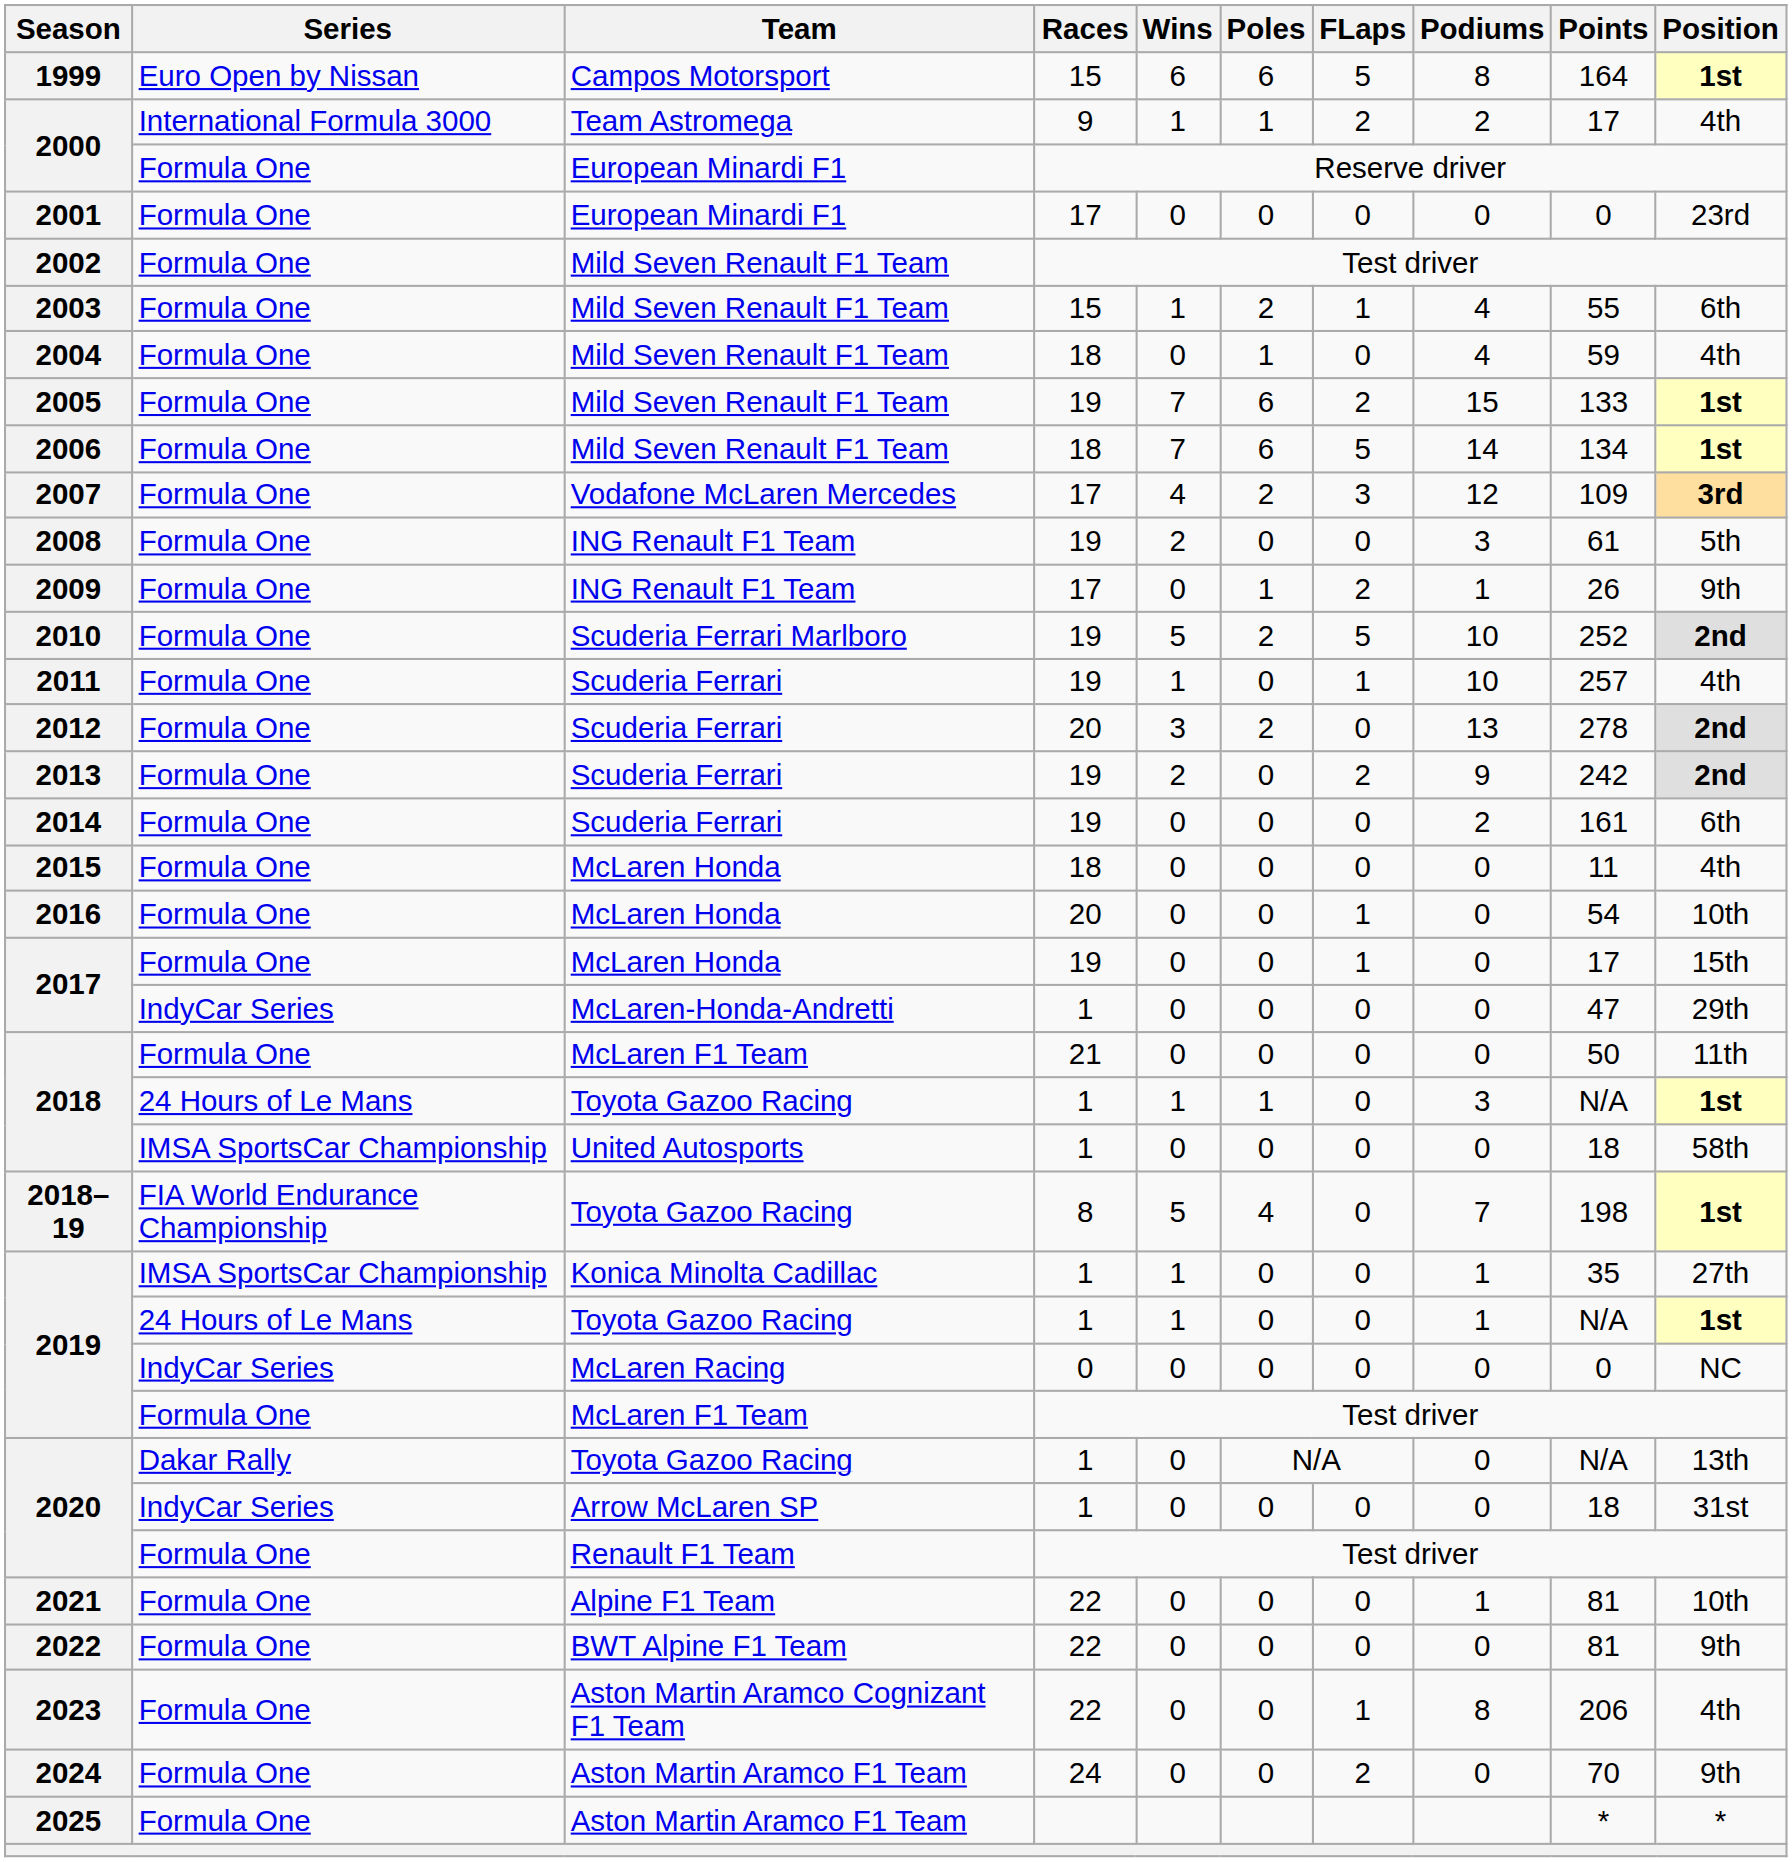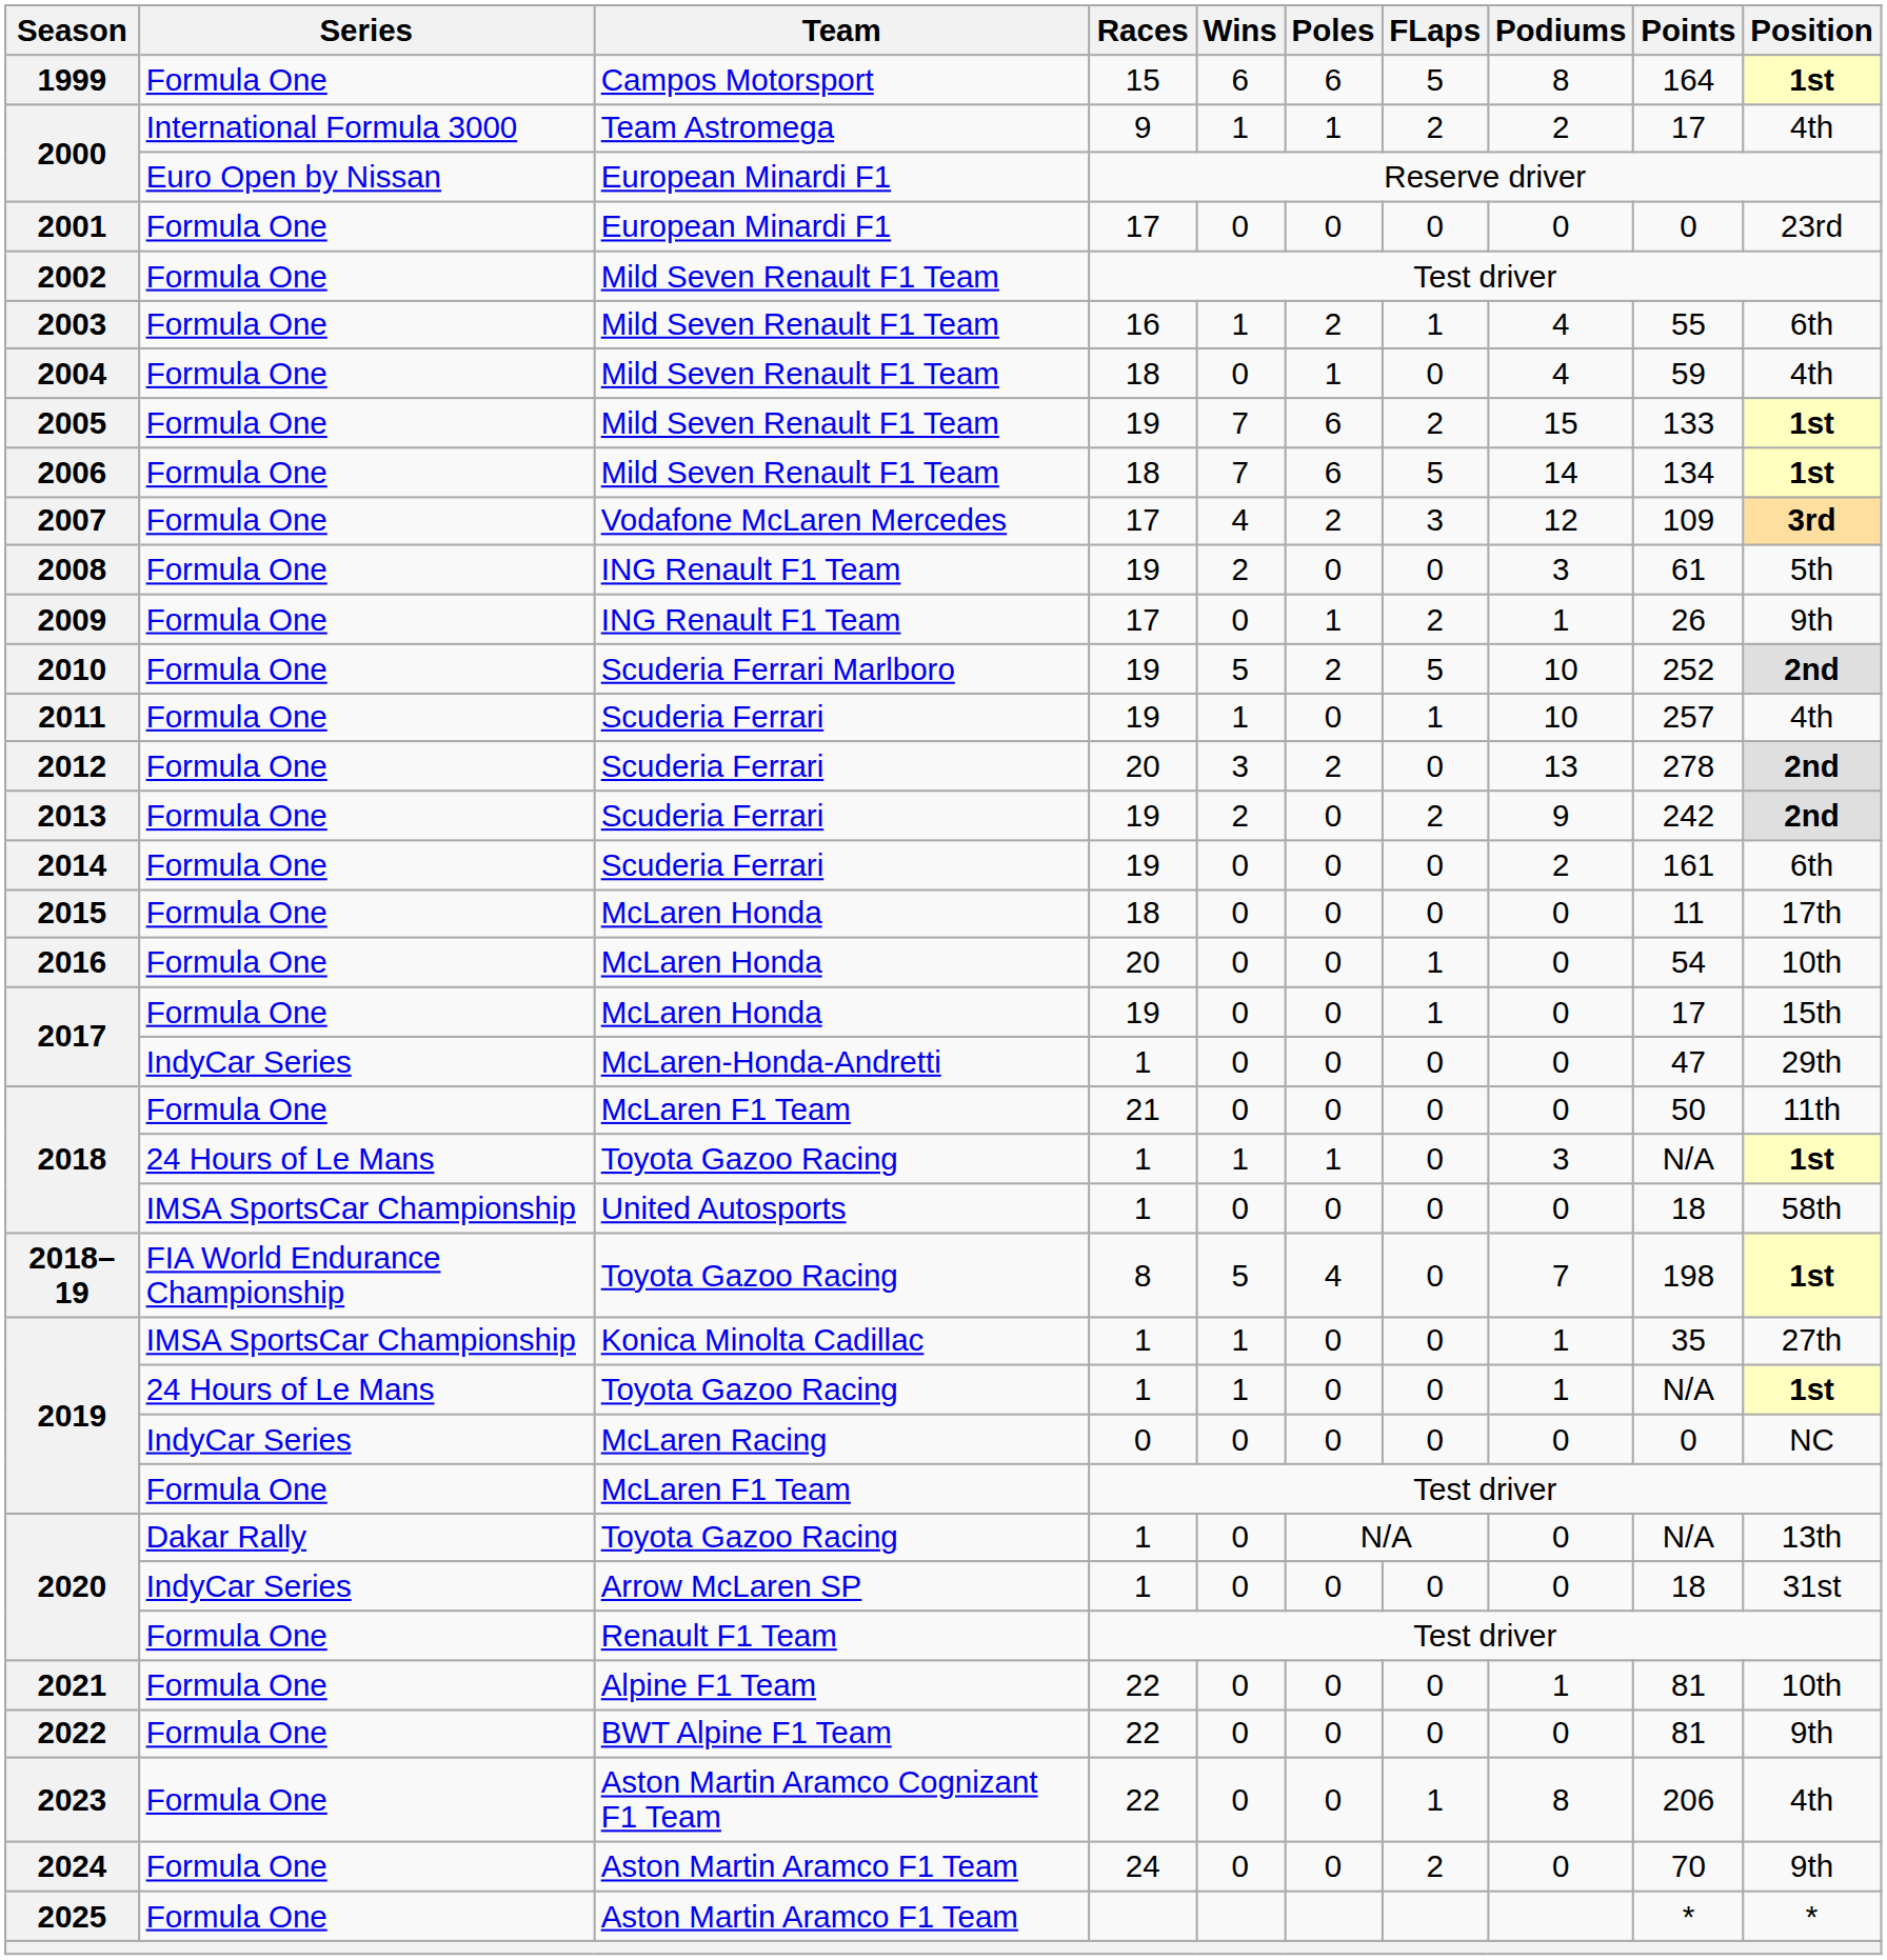1999 | Series: Euro Open by Nissan -> Formula One
2000 / European Minardi F1 | Series: Formula One -> Euro Open by Nissan
2003 | Races: 15 -> 16
2015 | Position: 4th -> 17th
